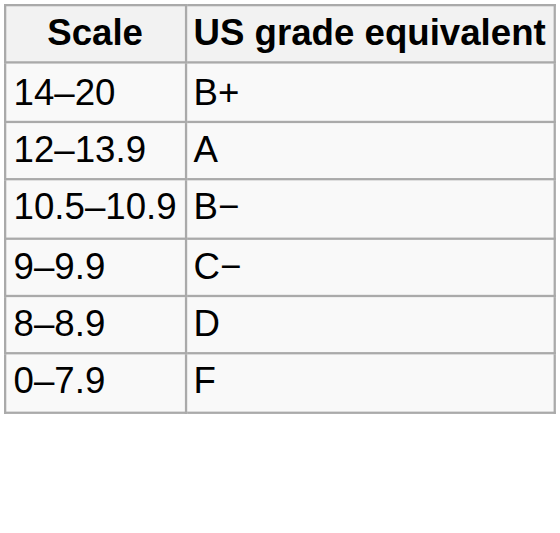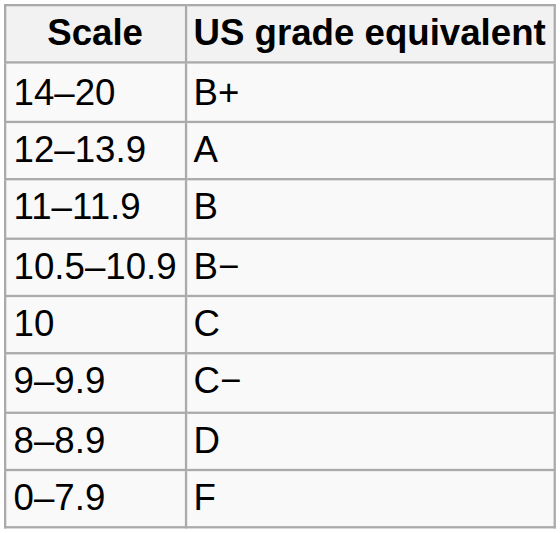+ row: 11–11.9 | B
+ row: 10 | C
